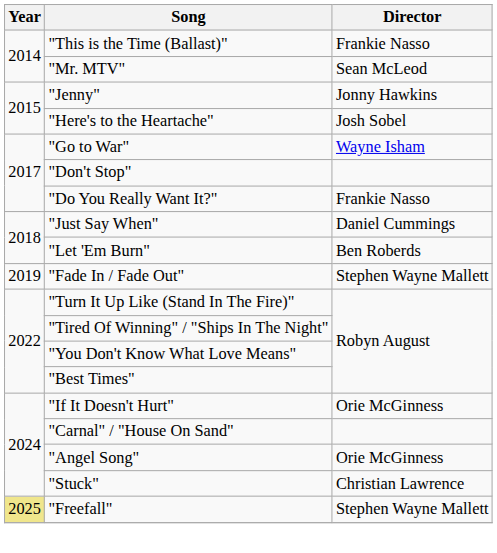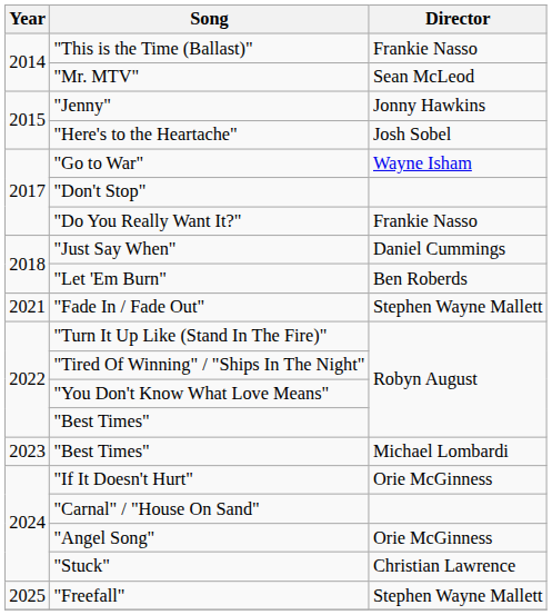"Fade In / Fade Out" | Year: 2019 -> 2021
+ row: 2023 | "Best Times" | Michael Lombardi
"Freefall" | Year: khaki background -> no background
